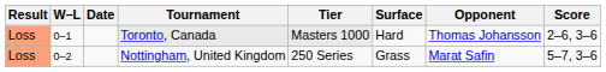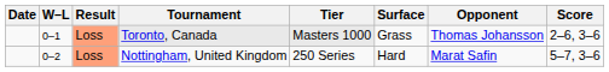columns swapped: Result <-> Date
Toronto, Canada | Surface: Hard -> Grass
Nottingham, United Kingdom | Surface: Grass -> Hard
